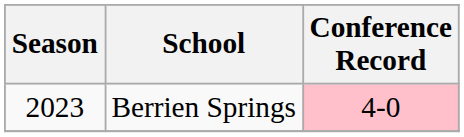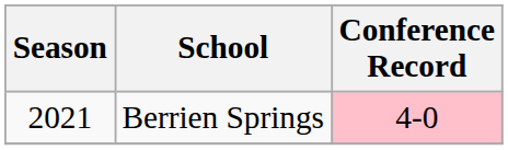Berrien Springs | Season: 2023 -> 2021
